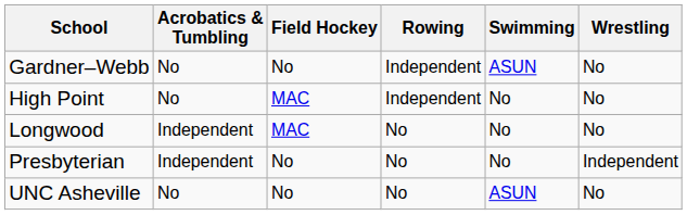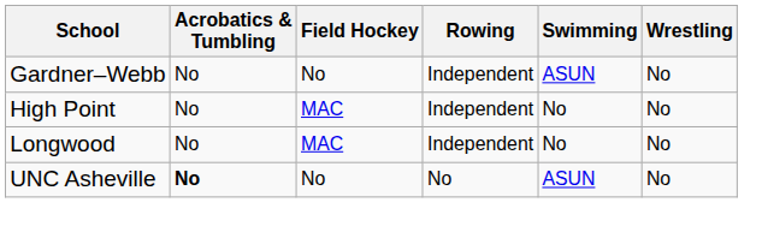Longwood | Acrobatics & Tumbling: Independent -> No
Longwood | Rowing: No -> Independent
- row: Presbyterian | Independent | No | No | No | Independent
UNC Asheville | Acrobatics & Tumbling: normal -> bold
